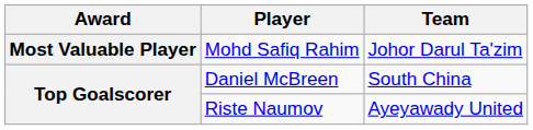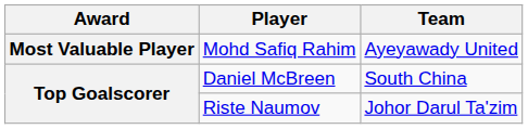Mohd Safiq Rahim | Team: Johor Darul Ta'zim -> Ayeyawady United
Riste Naumov | Team: Ayeyawady United -> Johor Darul Ta'zim
